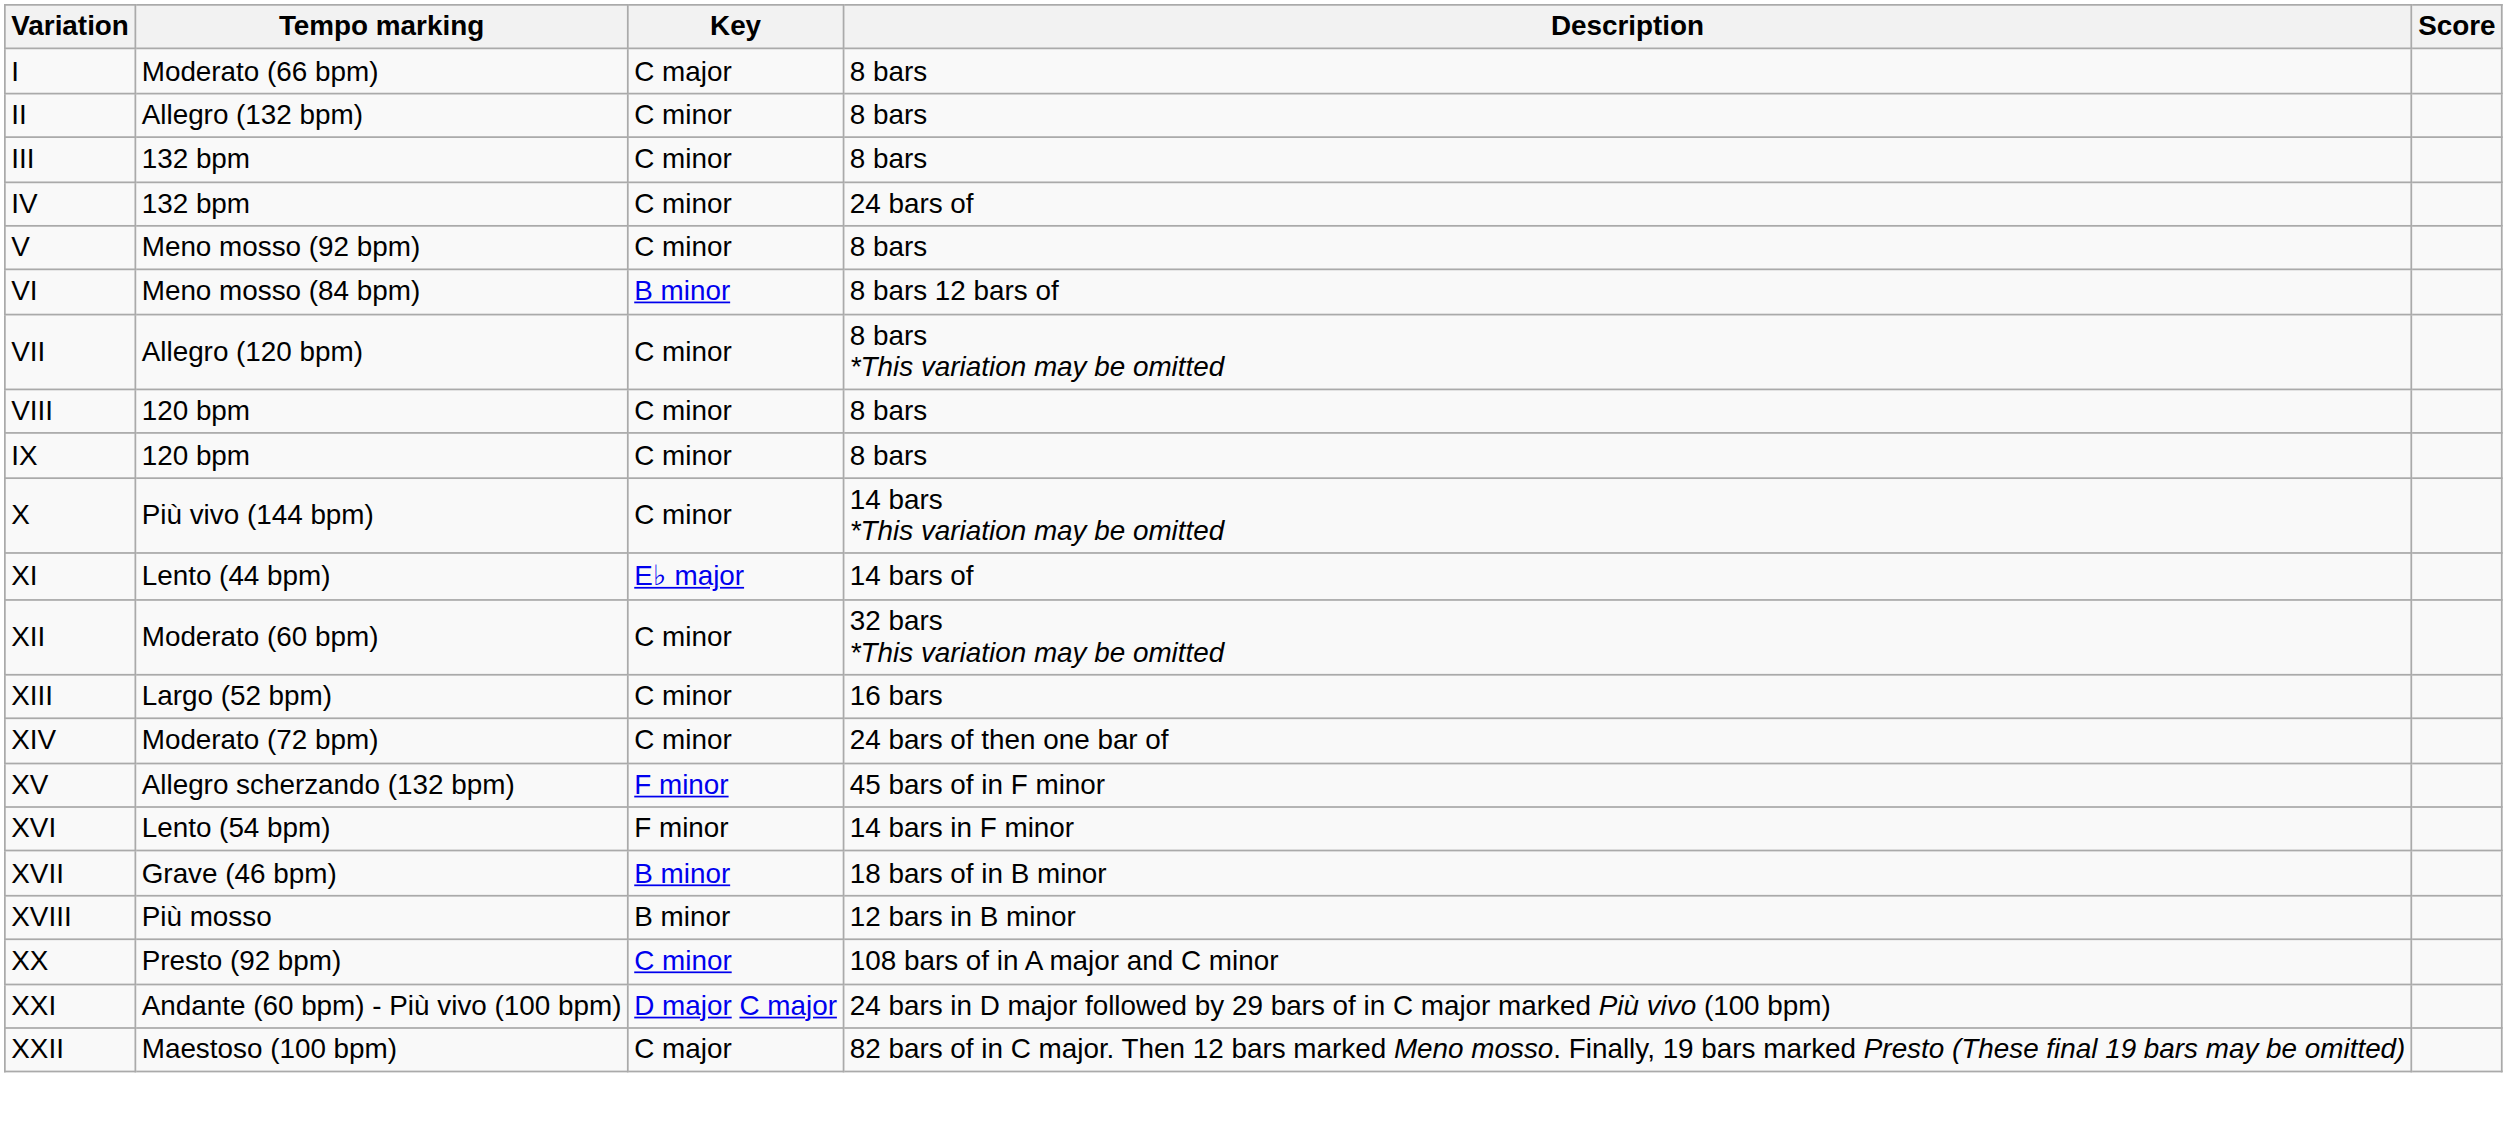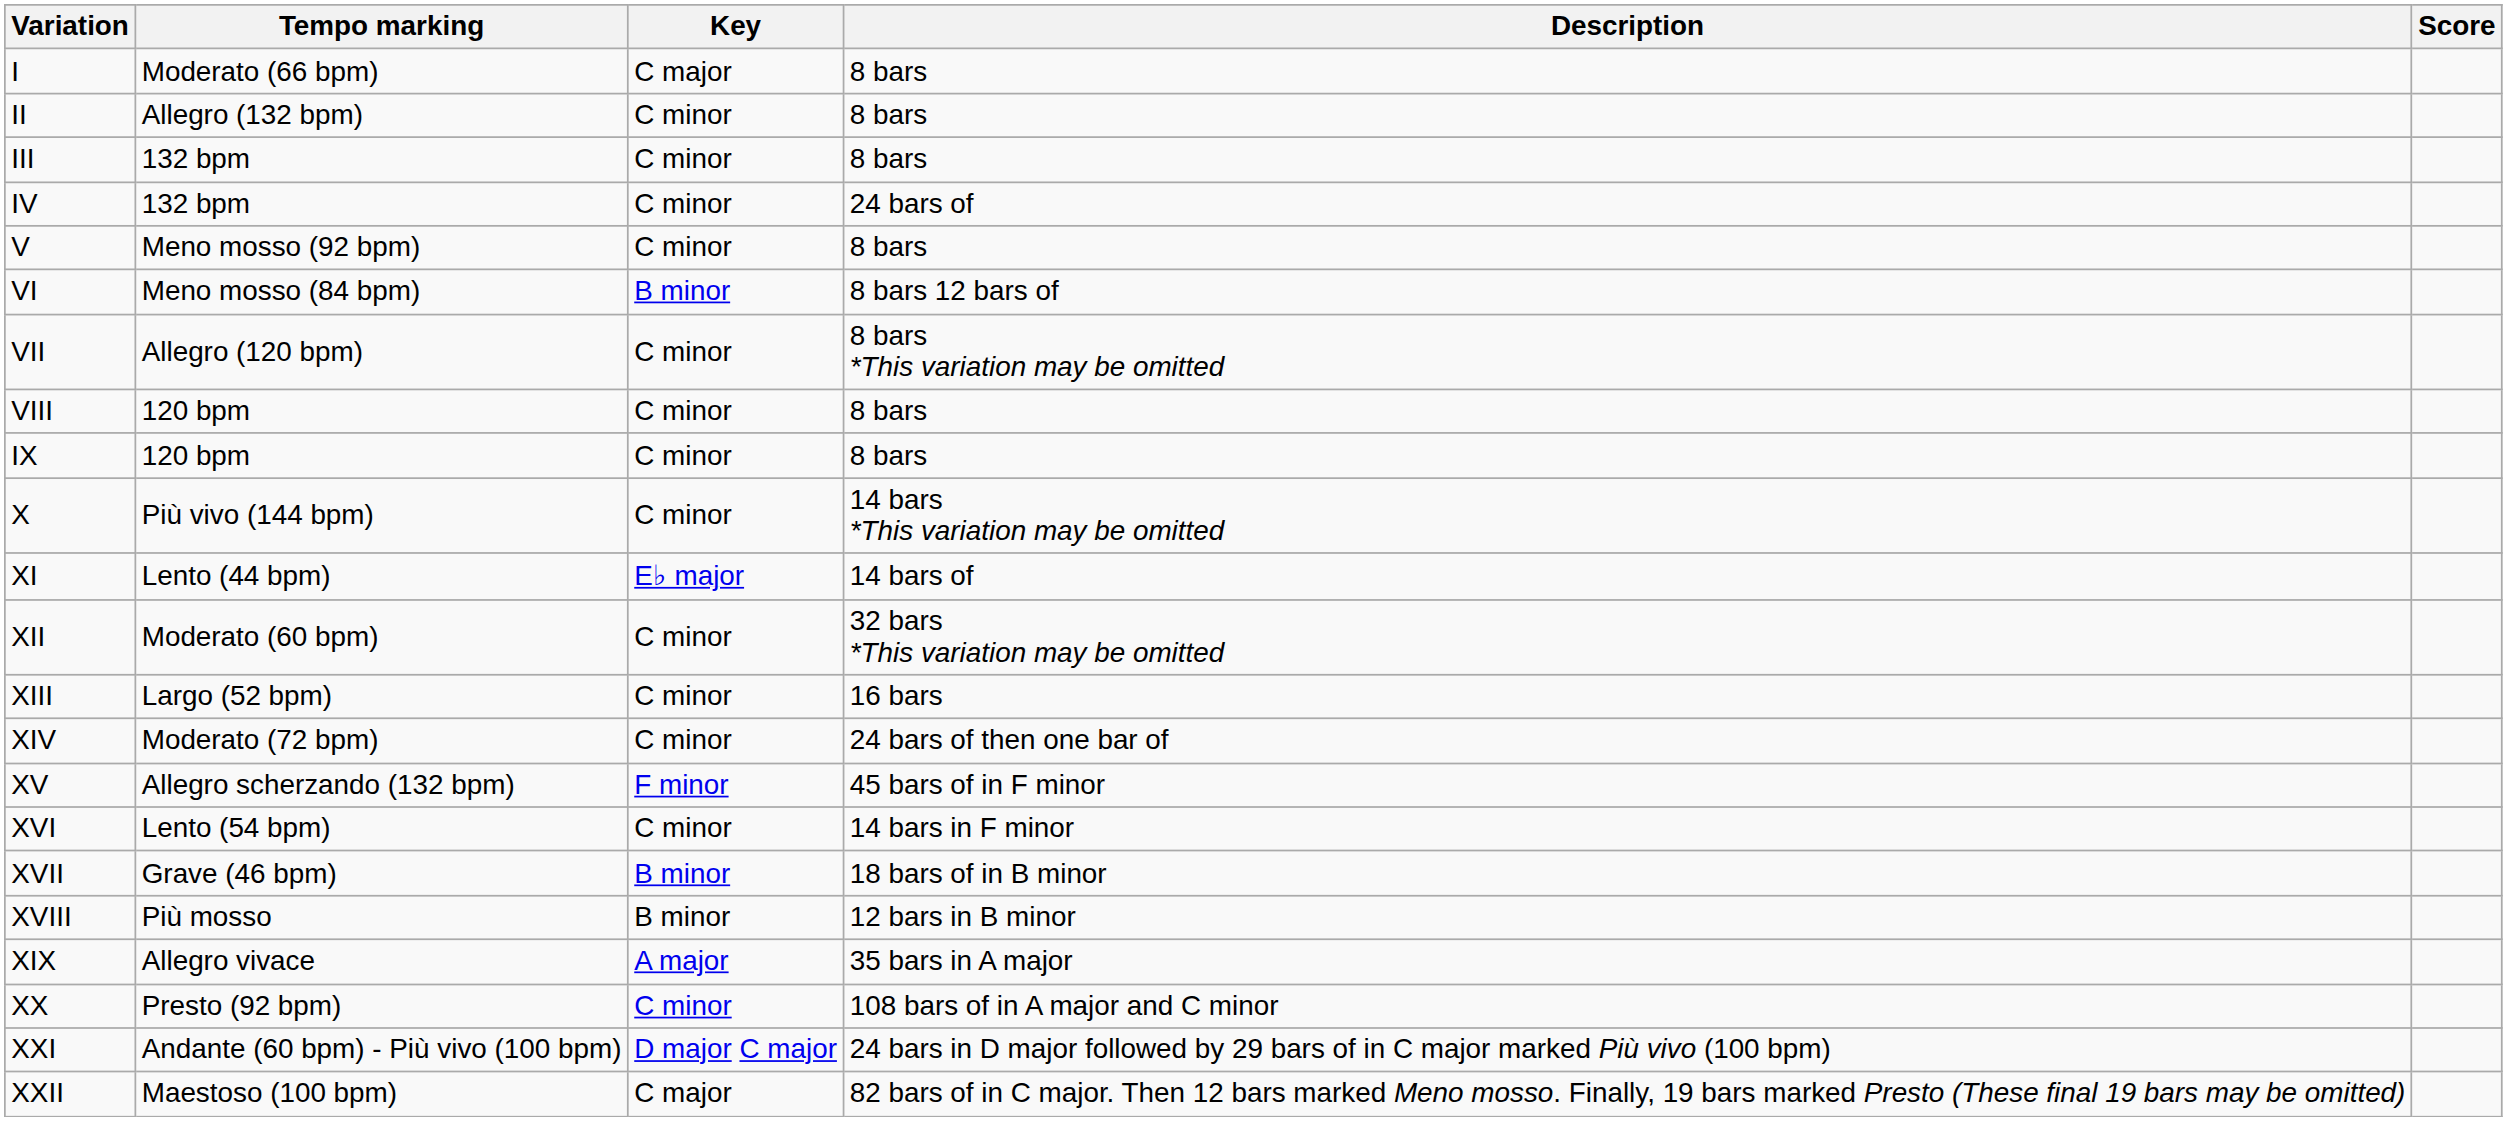XVI | Key: F minor -> C minor
+ row: XIX | Allegro vivace | A major | 35 bars in A major
